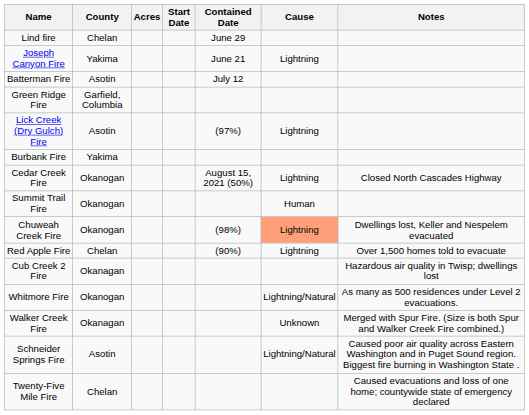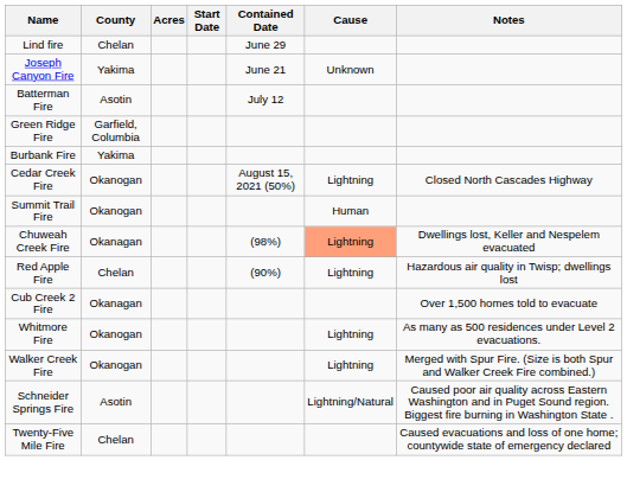Joseph Canyon Fire | Cause: Lightning -> Unknown
- row: Lick Creek (Dry Gulch) Fire | Asotin | (97%) | Lightning
Chuweah Creek Fire | County: Okanogan -> Okanagan
Red Apple Fire | Notes: Over 1,500 homes told to evacuate -> Hazardous air quality in Twisp; dwellings lost
Cub Creek 2 Fire | Notes: Hazardous air quality in Twisp; dwellings lost -> Over 1,500 homes told to evacuate
Whitmore Fire | Cause: Lightning/Natural -> Lightning
Walker Creek Fire | County: Okanagan -> Okanogan
Walker Creek Fire | Cause: Unknown -> Lightning
